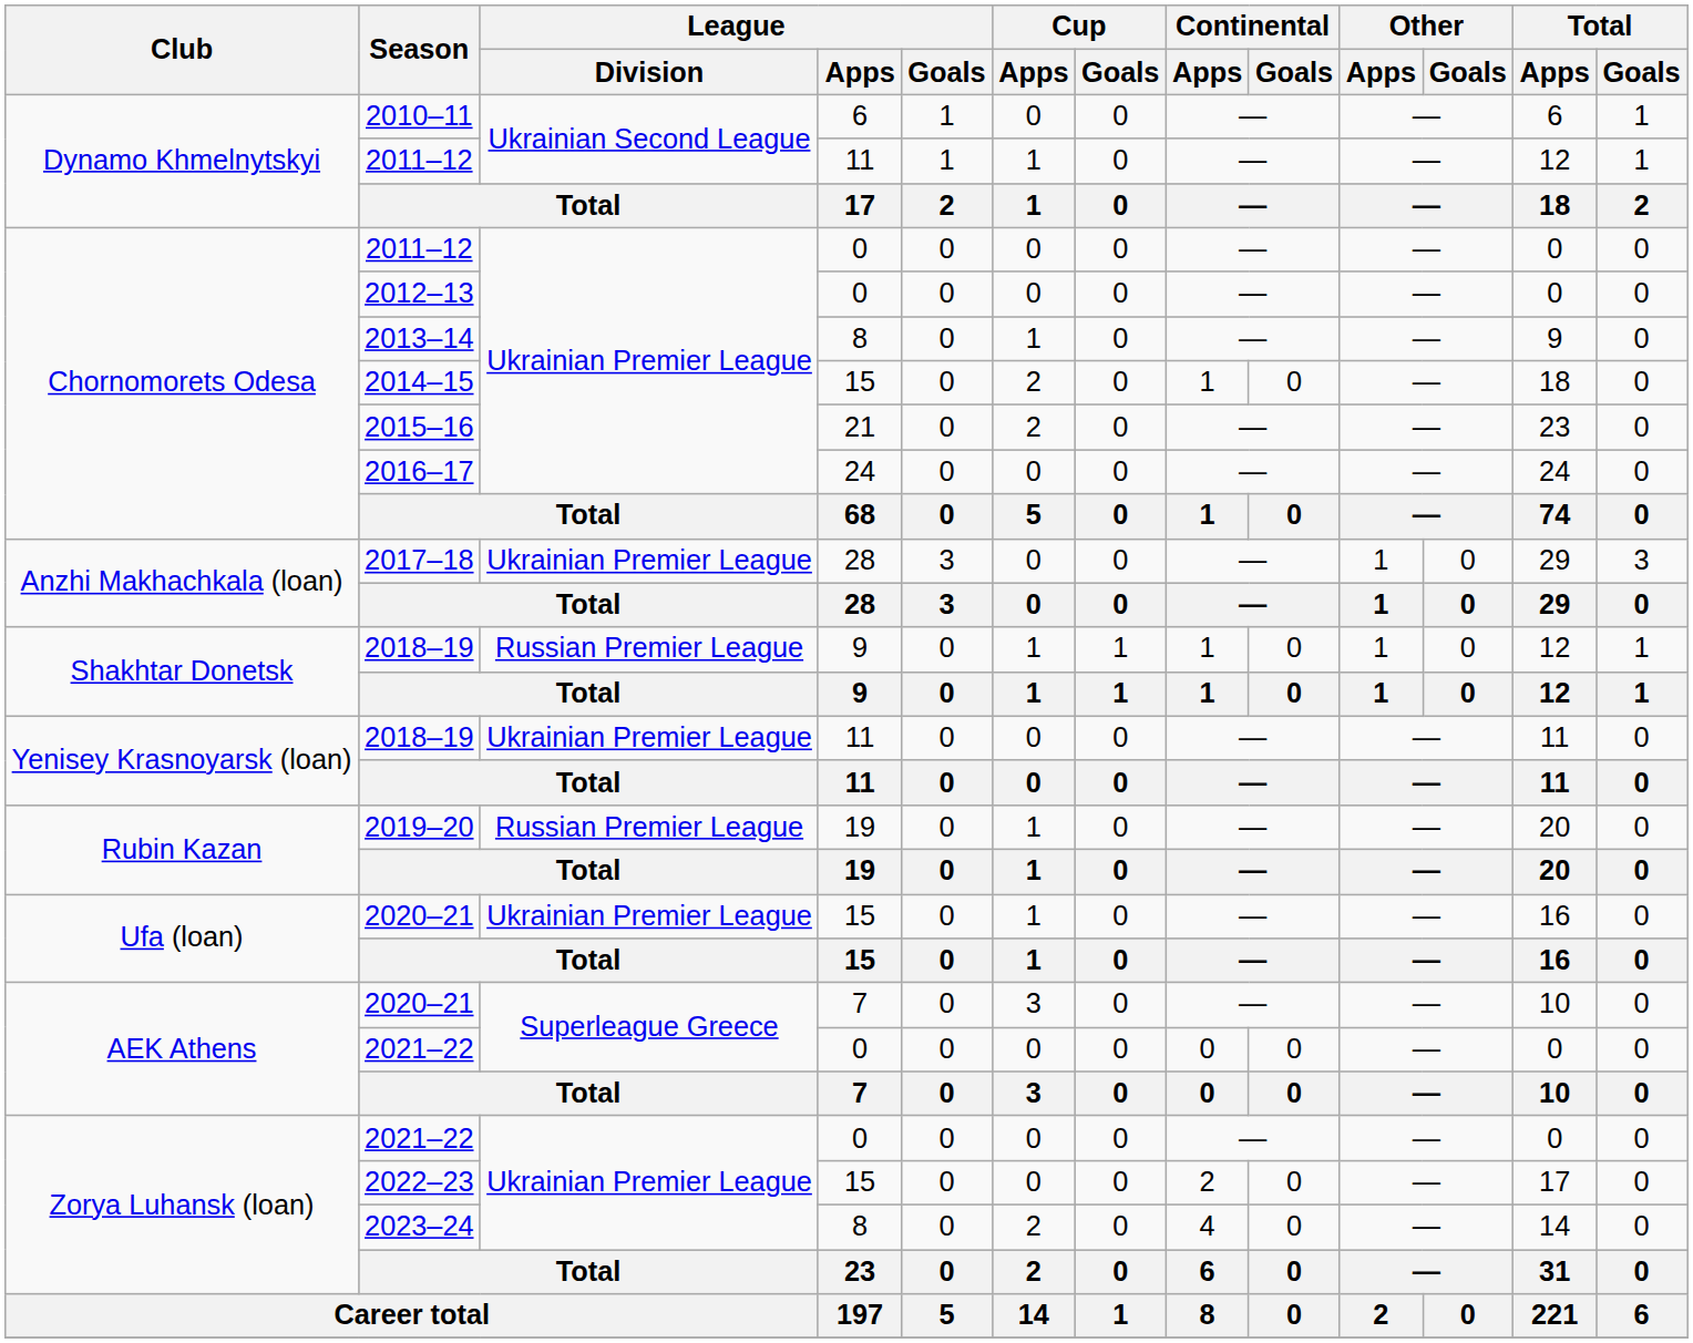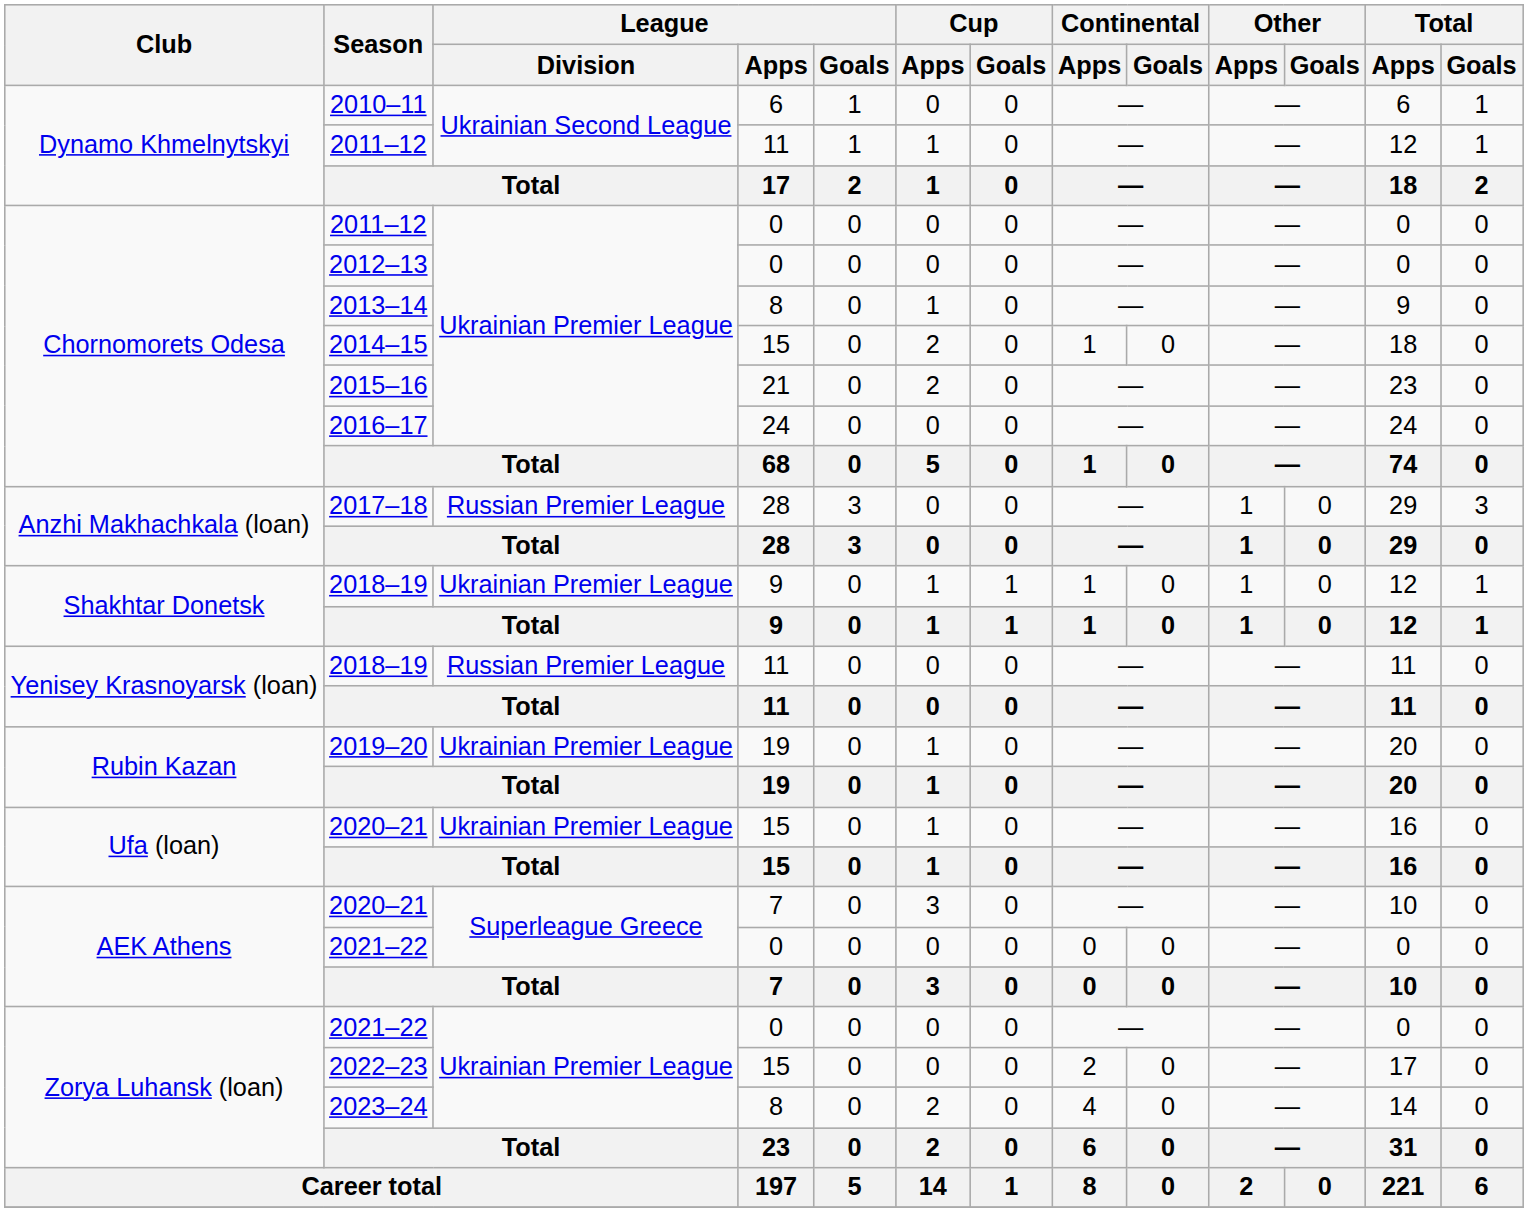2017–18 | League / Division: Ukrainian Premier League -> Russian Premier League
Shakhtar Donetsk / 2018–19 | League / Division: Russian Premier League -> Ukrainian Premier League
Yenisey Krasnoyarsk (loan) / 2018–19 | League / Division: Ukrainian Premier League -> Russian Premier League
2019–20 | League / Division: Russian Premier League -> Ukrainian Premier League
